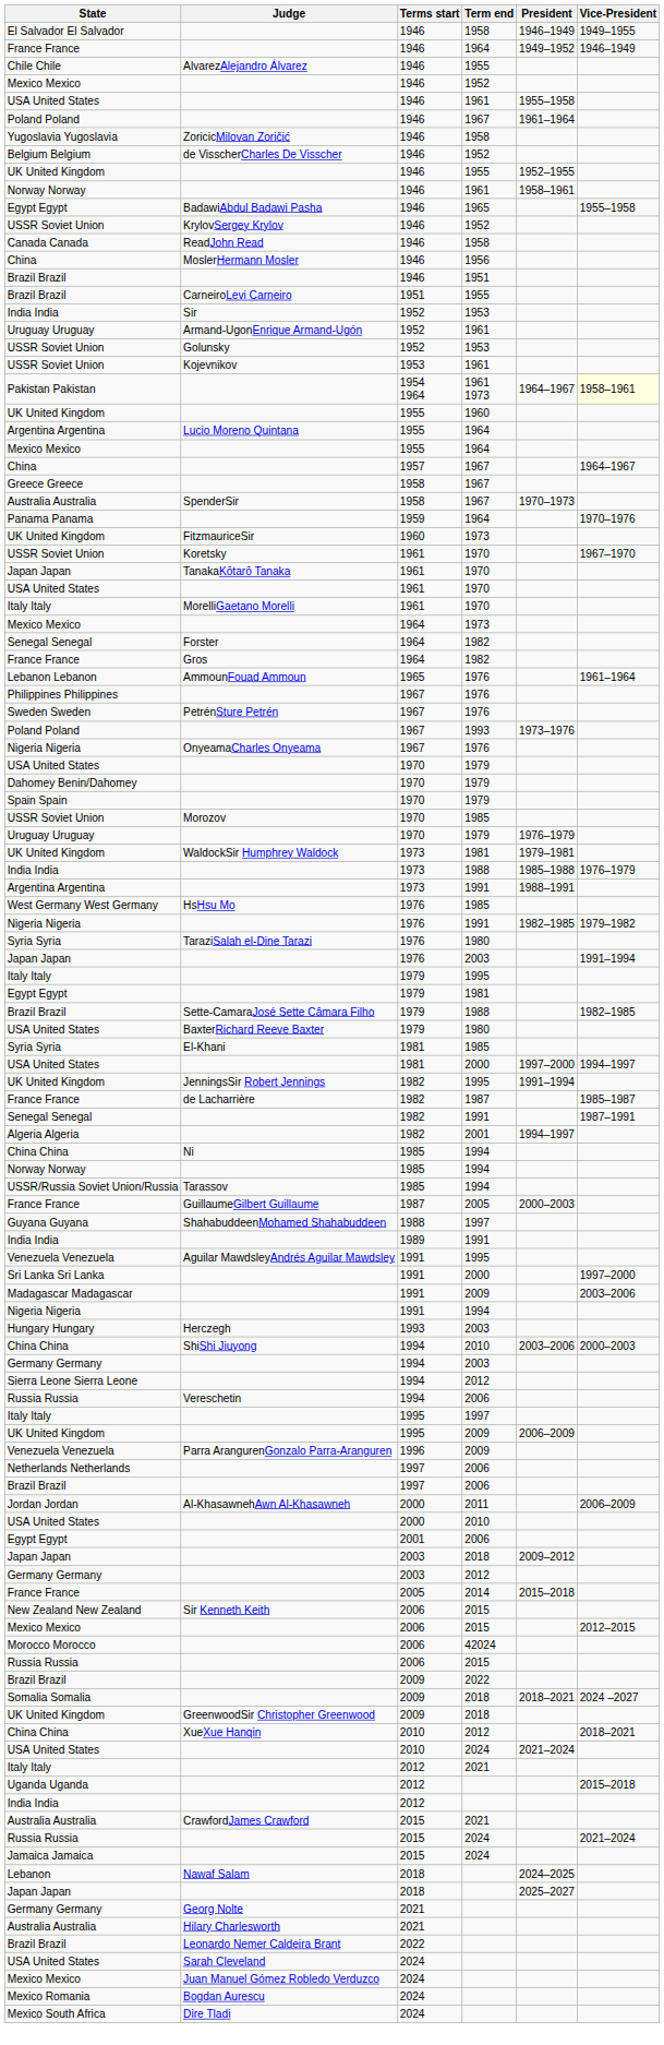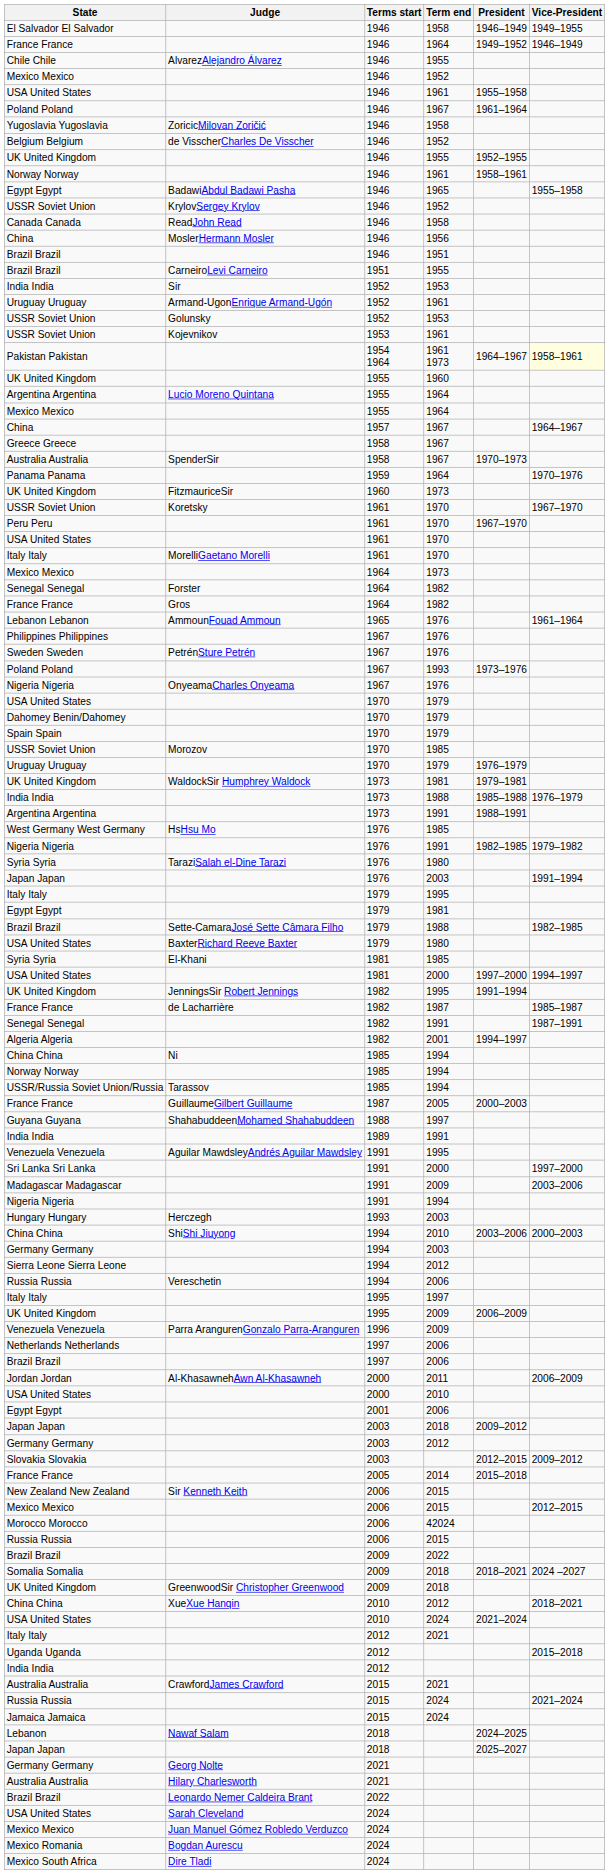- row: Japan Japan | TanakaKōtarō Tanaka | 1961 | 1970
+ row: Peru Peru | 1961 | 1970 | 1967–1970
+ row: Slovakia Slovakia | 2003 | 2012–2015 | 2009–2012
